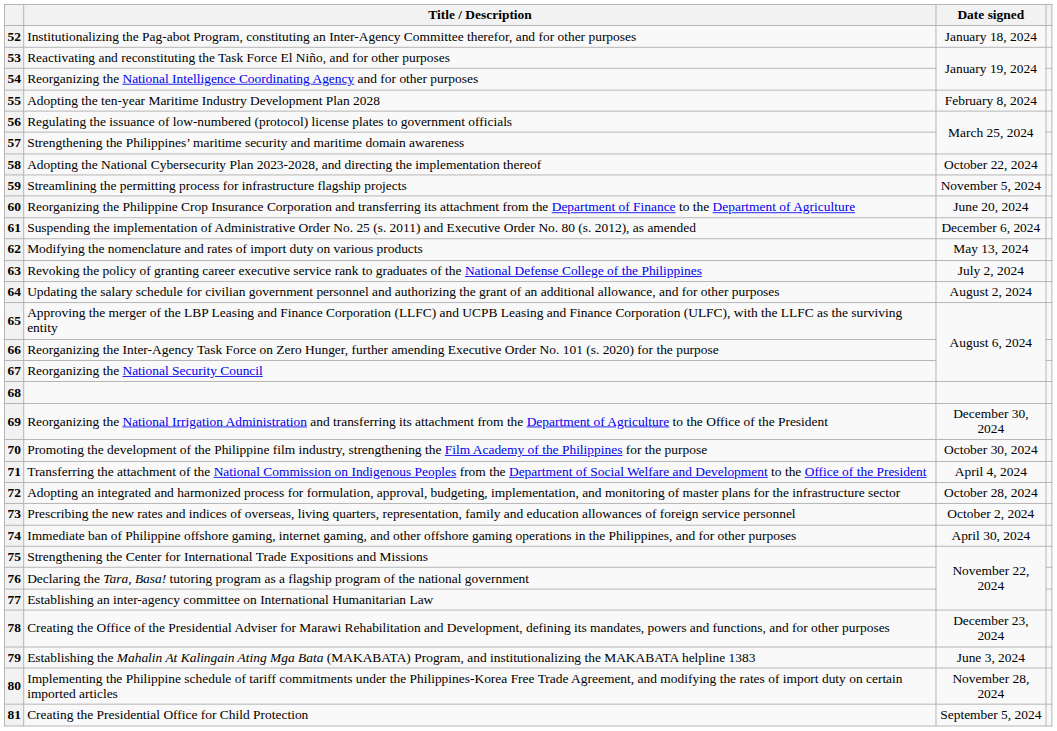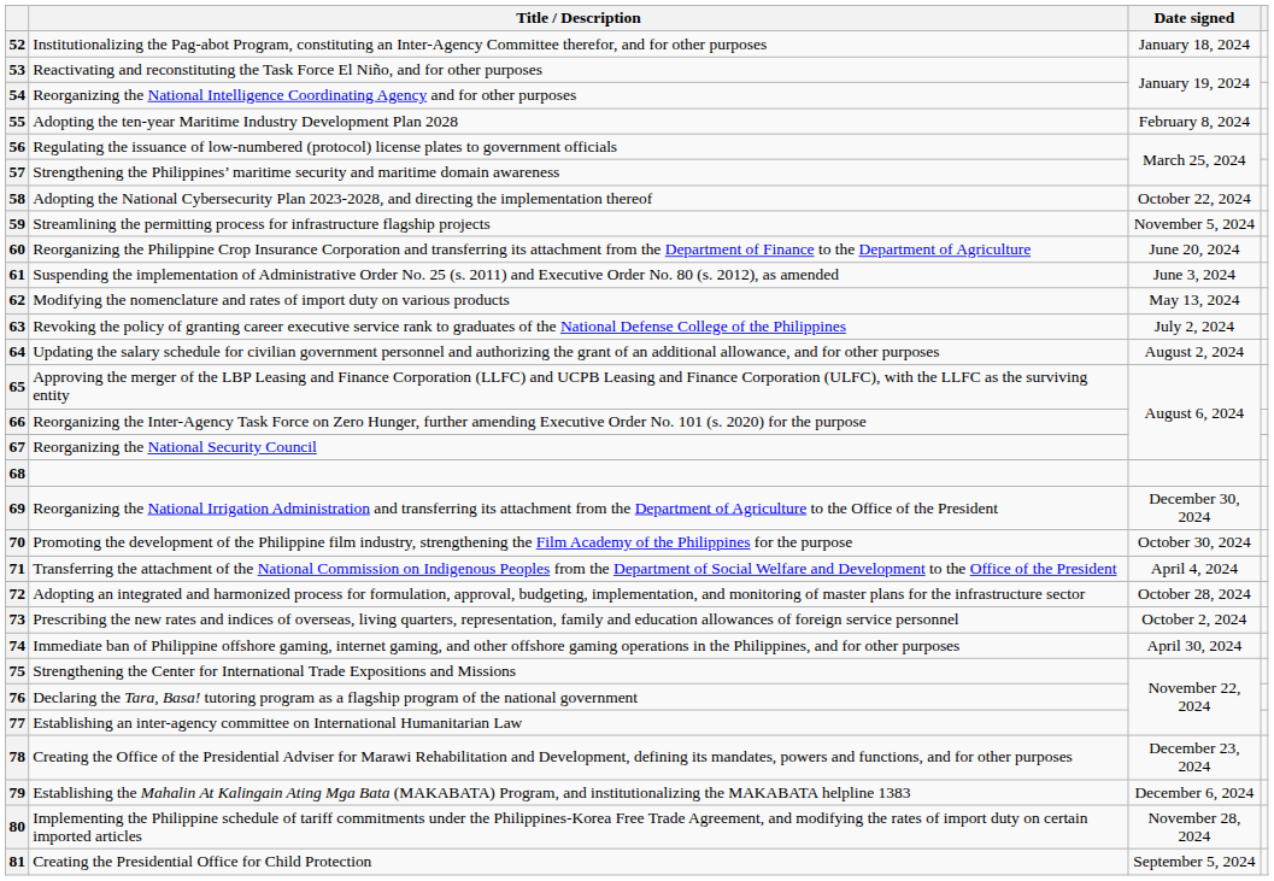61 | Date signed: December 6, 2024 -> June 3, 2024
79 | Date signed: June 3, 2024 -> December 6, 2024
